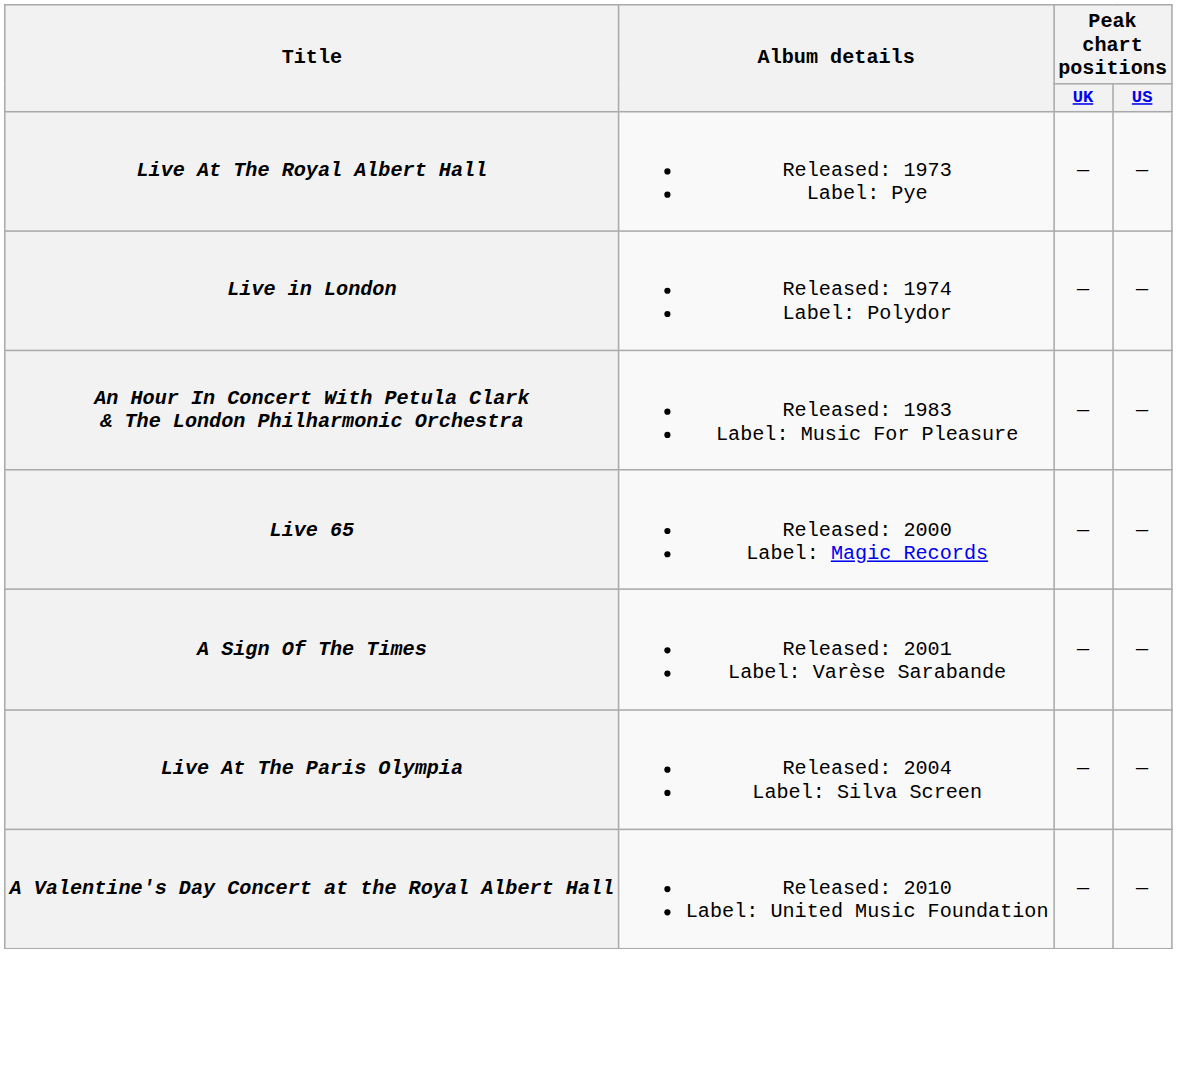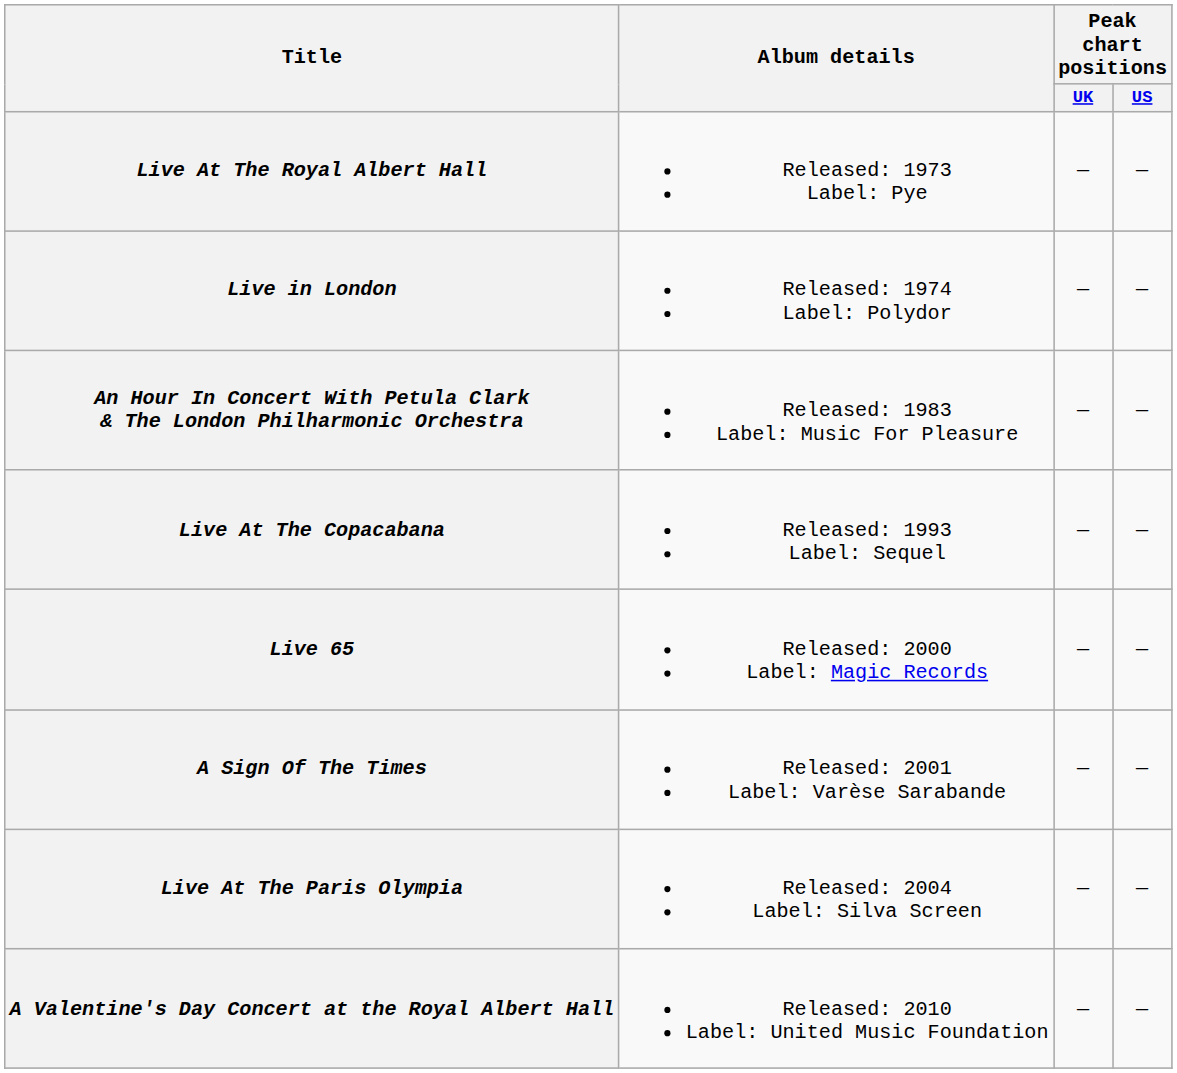+ row: Live At The Copacabana | Released: 1993 Label: Sequel | — | —
